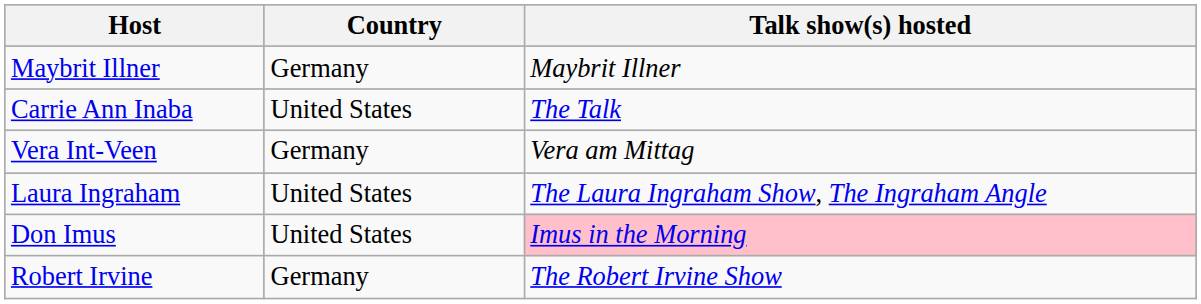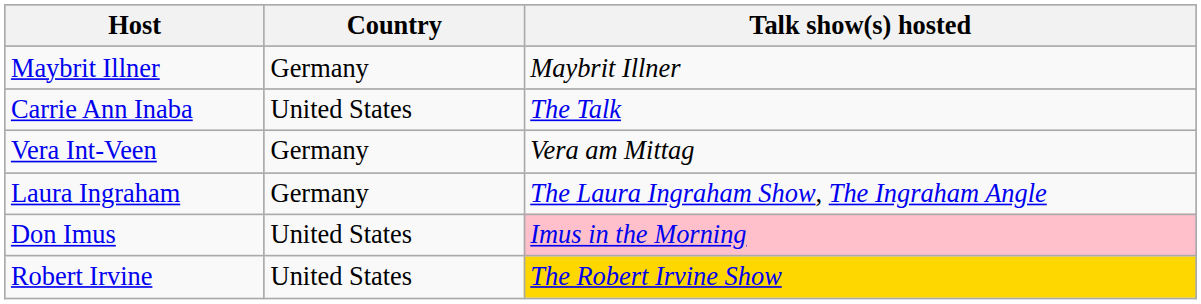Laura Ingraham | Country: United States -> Germany
Robert Irvine | Country: Germany -> United States
Robert Irvine | Talk show(s) hosted: no background -> gold background
